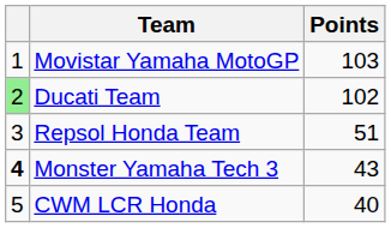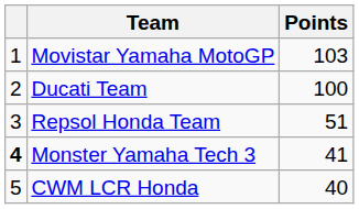Ducati Team | column 1: lightgreen background -> no background
Ducati Team | Points: 102 -> 100
Monster Yamaha Tech 3 | Points: 43 -> 41
